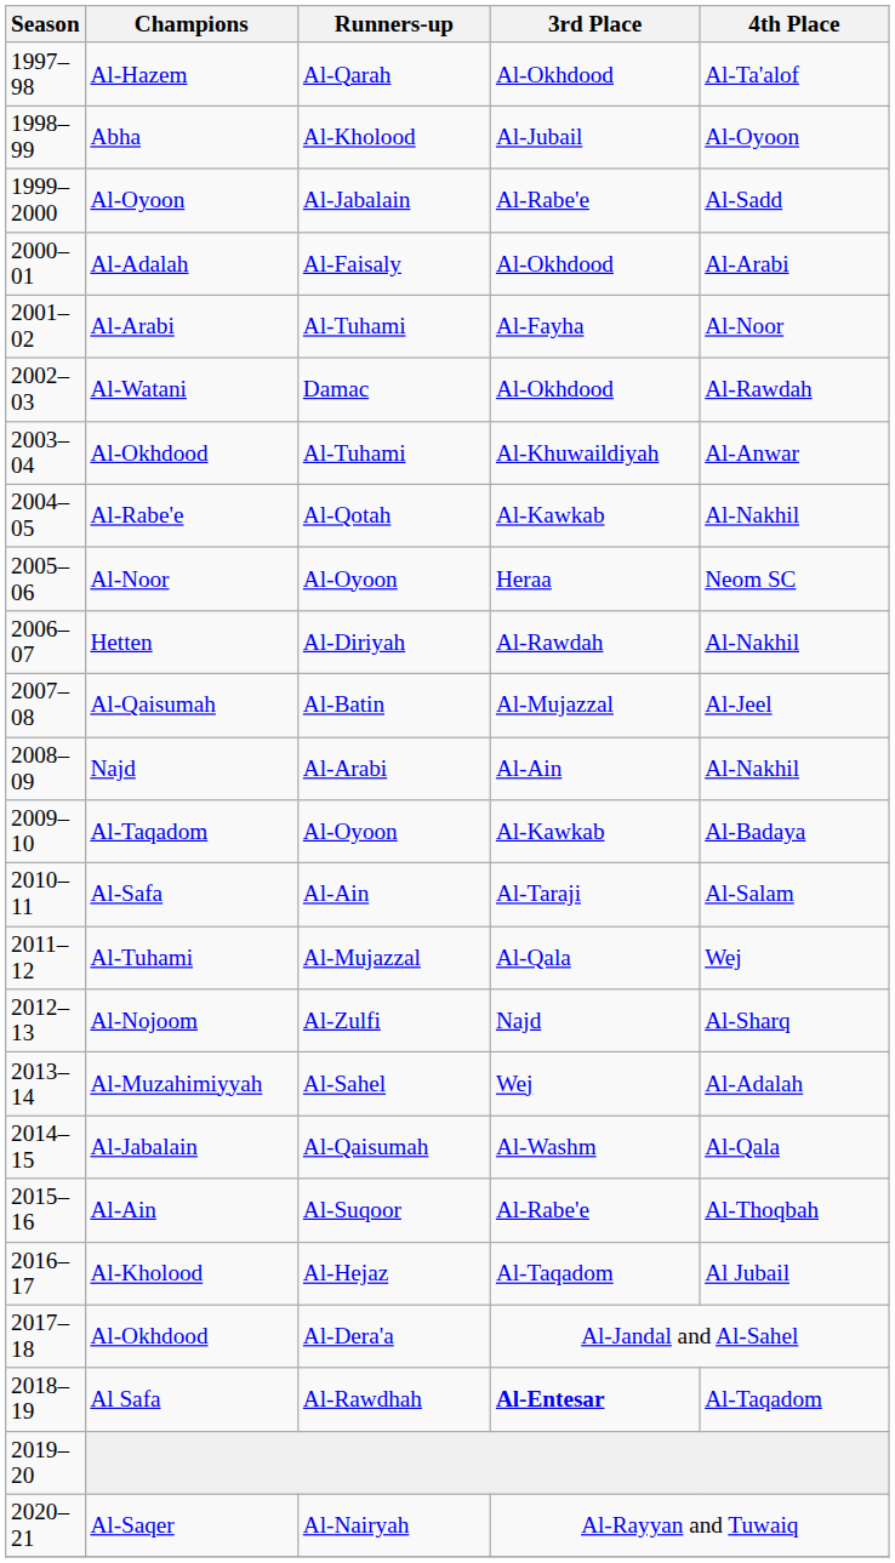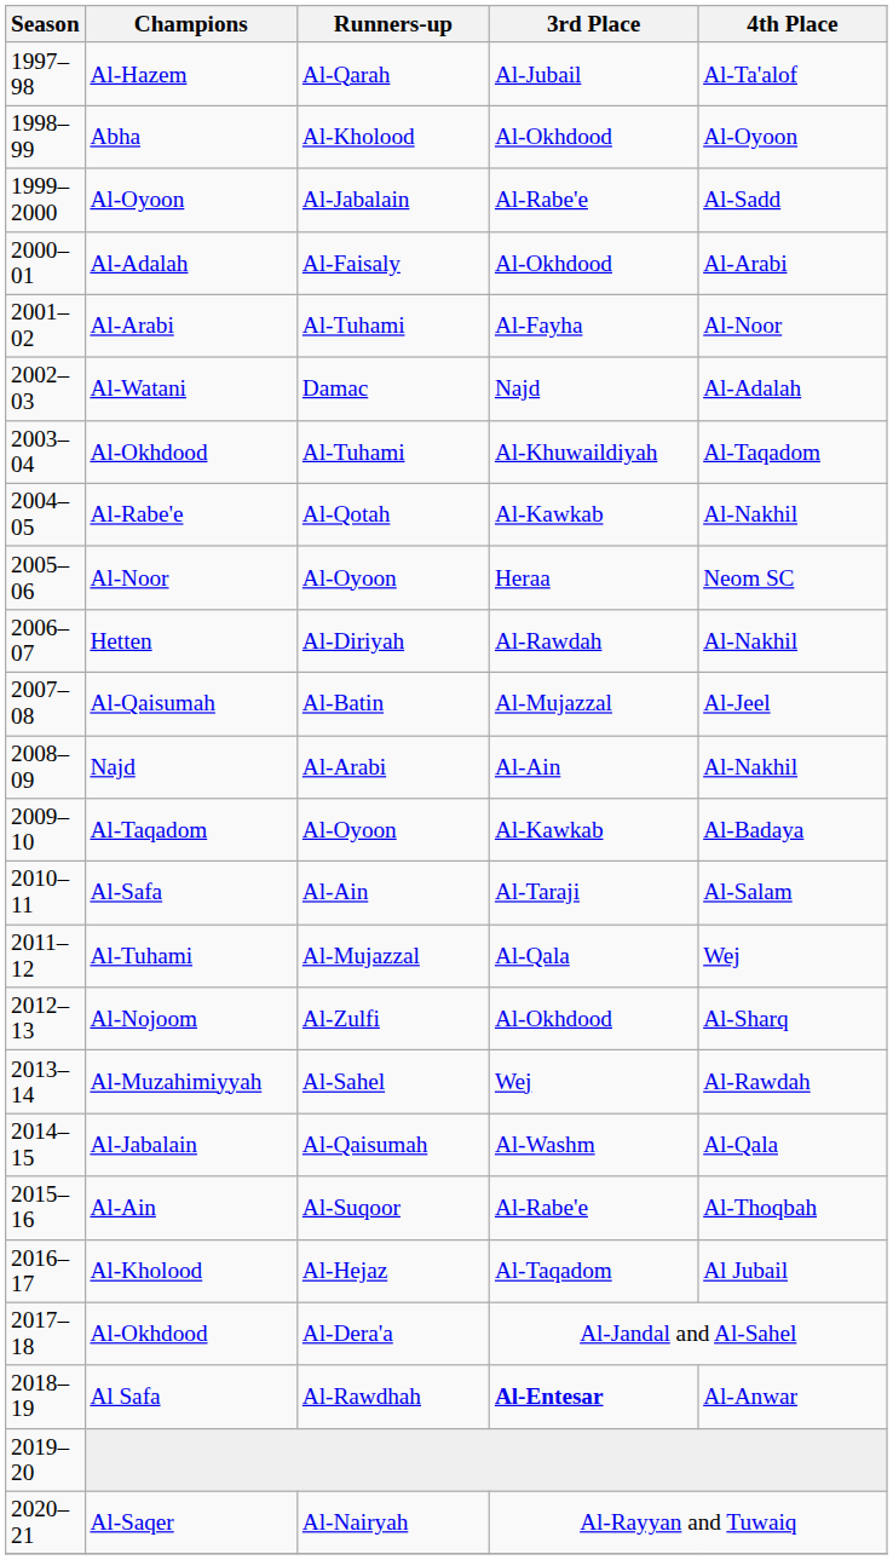Al-Hazem | 3rd Place: Al-Okhdood -> Al-Jubail
Abha | 3rd Place: Al-Jubail -> Al-Okhdood
Al-Watani | 3rd Place: Al-Okhdood -> Najd
Al-Watani | 4th Place: Al-Rawdah -> Al-Adalah
Al-Okhdood / Al-Tuhami | 4th Place: Al-Anwar -> Al-Taqadom
Al-Nojoom | 3rd Place: Najd -> Al-Okhdood
Al-Muzahimiyyah | 4th Place: Al-Adalah -> Al-Rawdah
Al Safa | 4th Place: Al-Taqadom -> Al-Anwar
